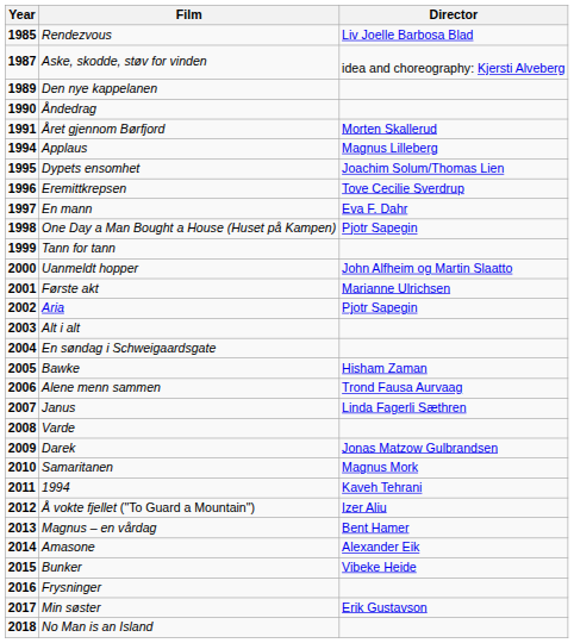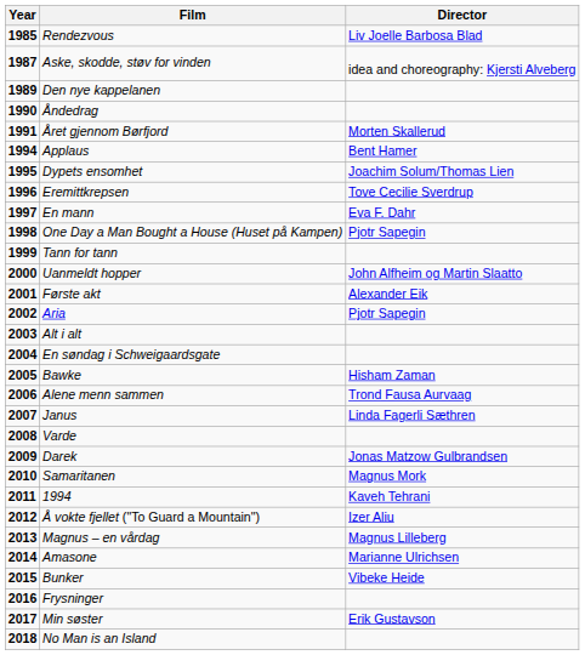Applaus | Director: Magnus Lilleberg -> Bent Hamer
Første akt | Director: Marianne Ulrichsen -> Alexander Eik
Magnus – en vårdag | Director: Bent Hamer -> Magnus Lilleberg
Amasone | Director: Alexander Eik -> Marianne Ulrichsen
